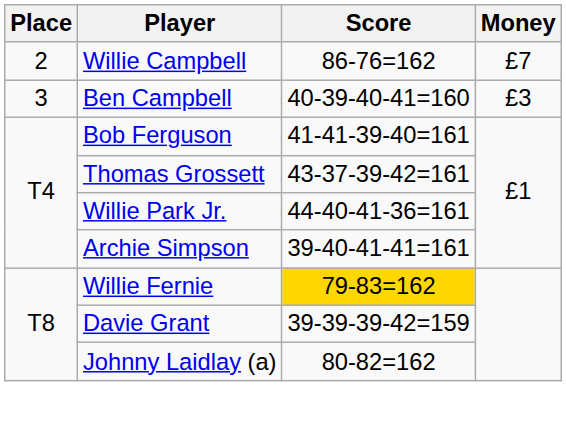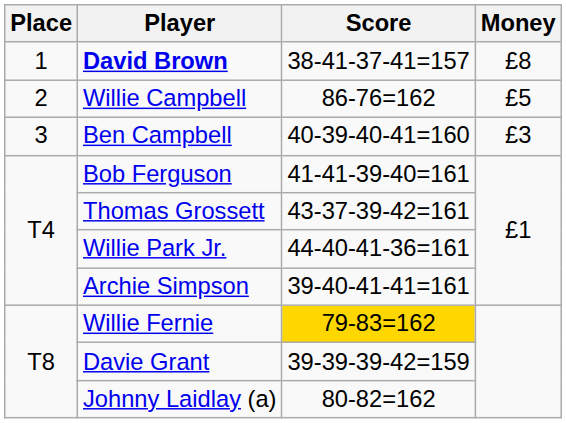+ row: 1 | David Brown | 38-41-37-41=157 | £8
Willie Campbell | Money: £7 -> £5
